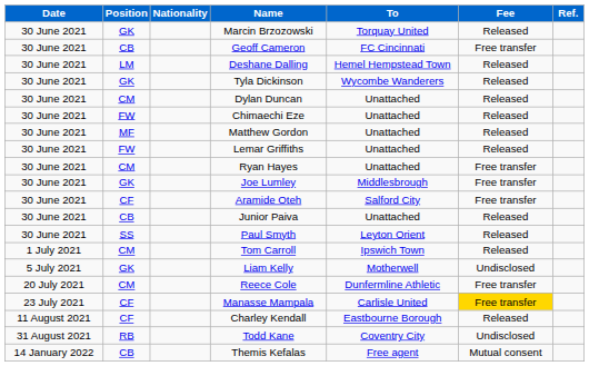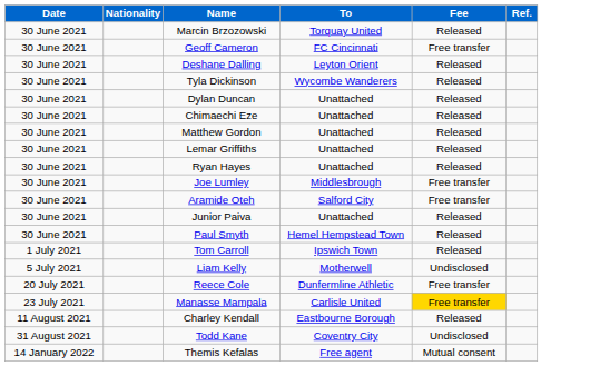- column: Position | GK | CB | LM | GK | CM | FW | MF | FW | CM | GK | CF | CB | SS | CM | GK | CM | CF | CF | RB | CB
Deshane Dalling | To: Hemel Hempstead Town -> Leyton Orient
Ryan Hayes | Fee: Free transfer -> Released
Paul Smyth | To: Leyton Orient -> Hemel Hempstead Town
